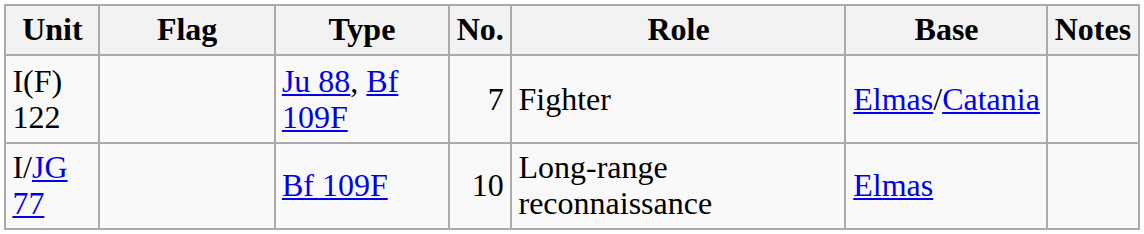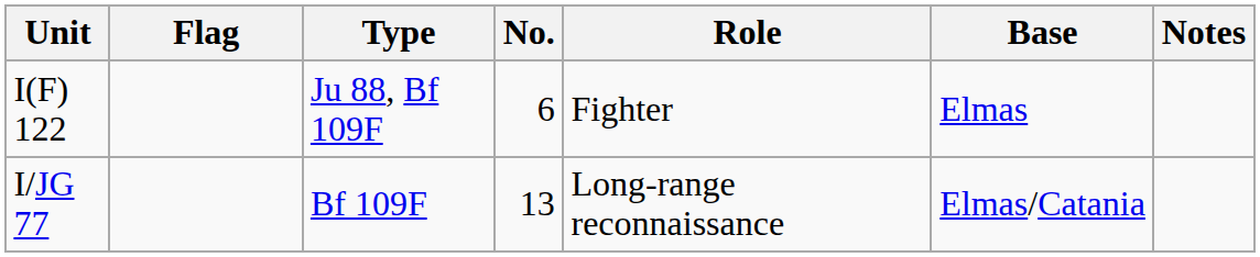I(F) 122 | No.: 7 -> 6
I(F) 122 | Base: Elmas/Catania -> Elmas
I/JG 77 | No.: 10 -> 13
I/JG 77 | Base: Elmas -> Elmas/Catania
